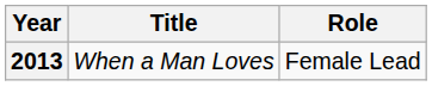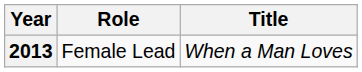columns swapped: Title <-> Role
